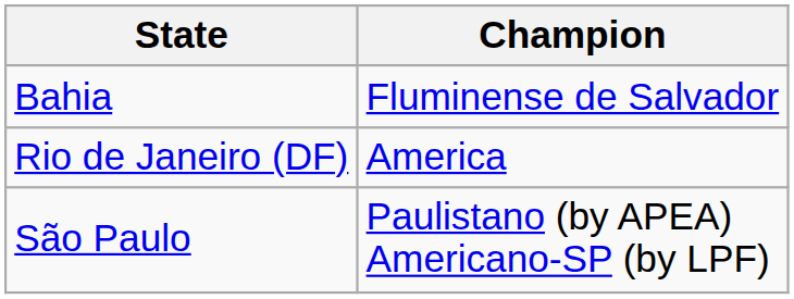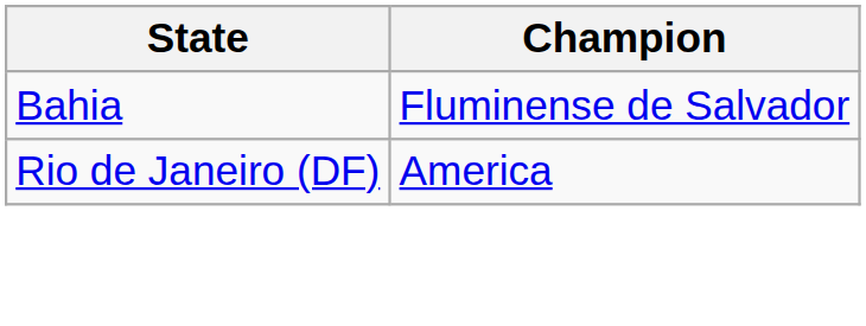- row: São Paulo | Paulistano (by APEA) Americano-SP (by LPF)
